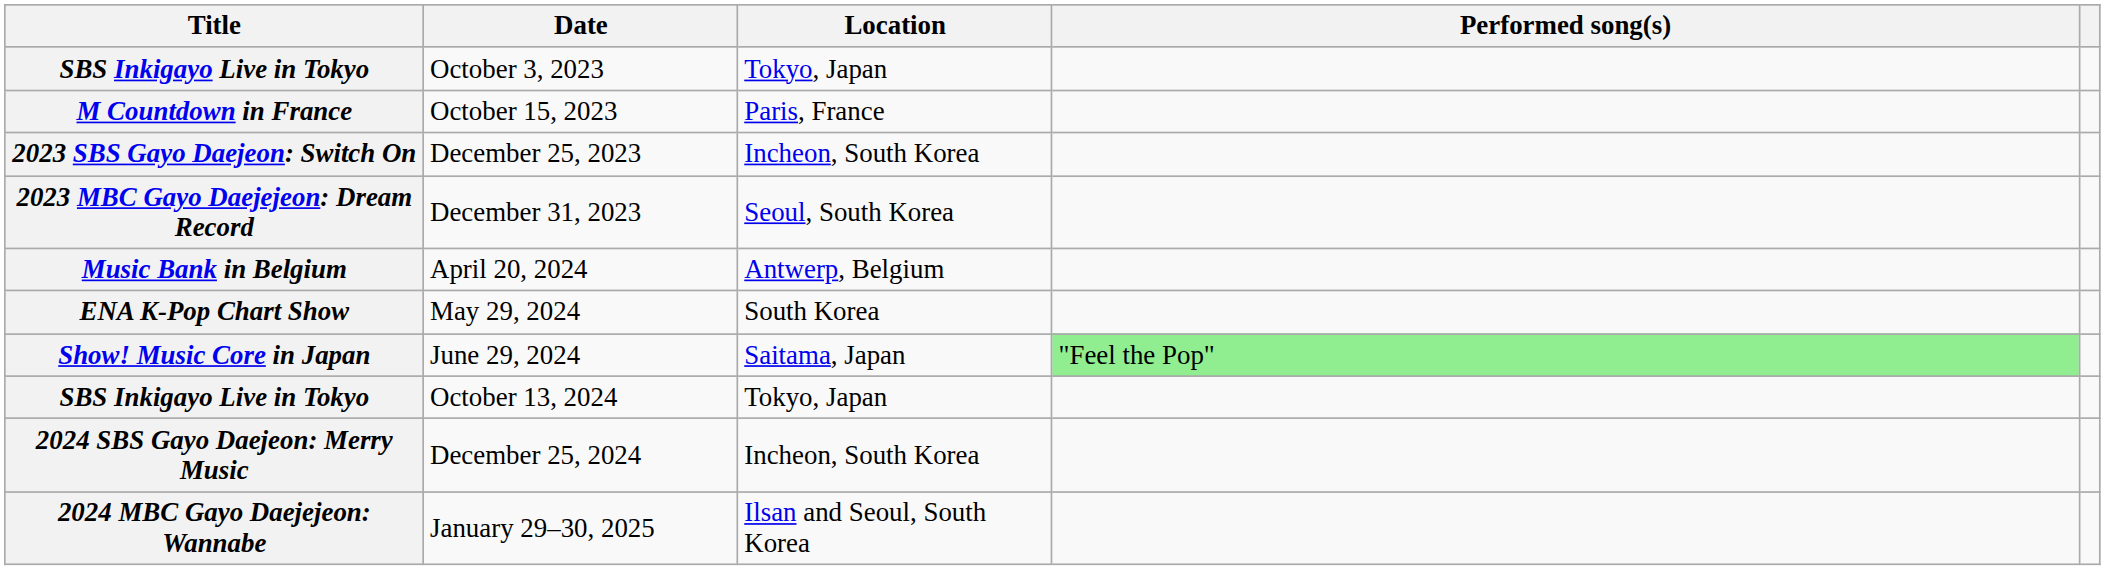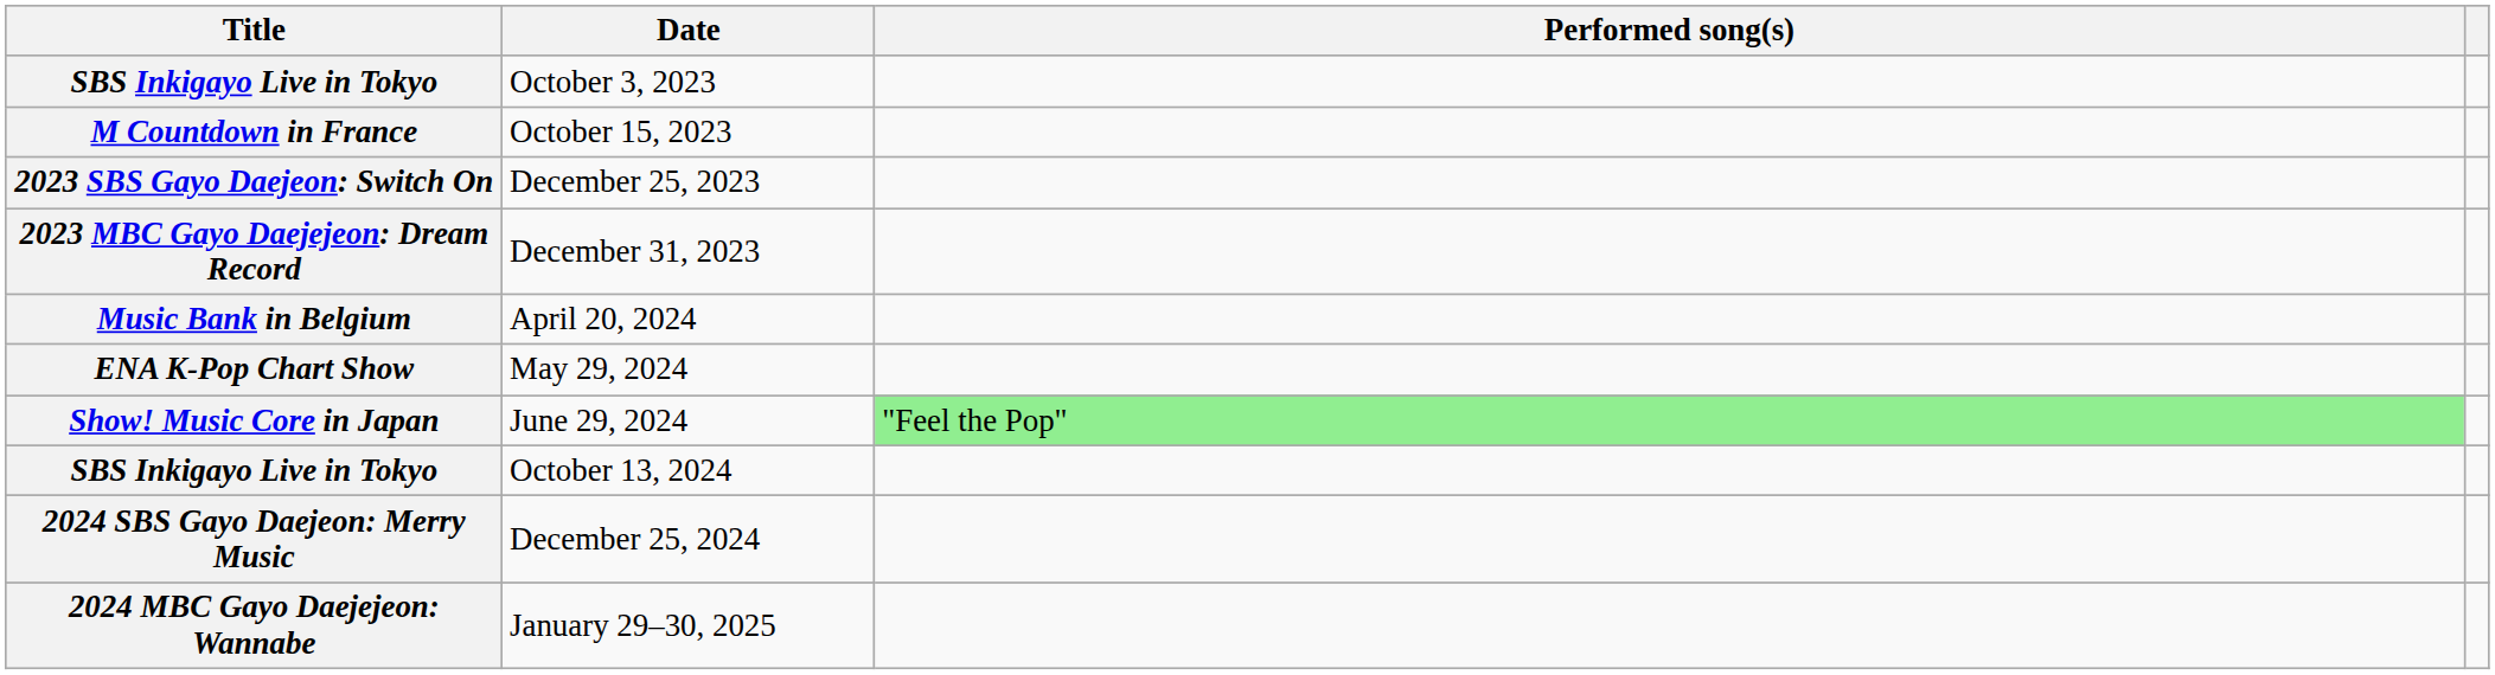- column: Location | Tokyo, Japan | Paris, France | Incheon, South Korea | Seoul, South Korea | Antwerp, Belgium | South Korea | Saitama, Japan | Tokyo, Japan | Incheon, South Korea | Ilsan and Seoul, South Korea
